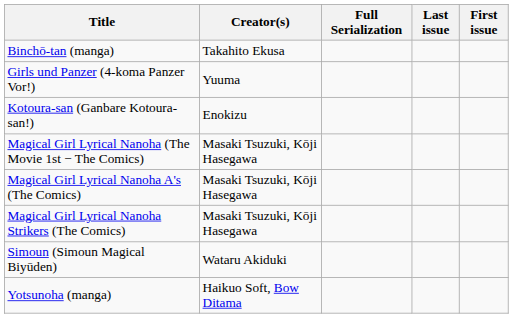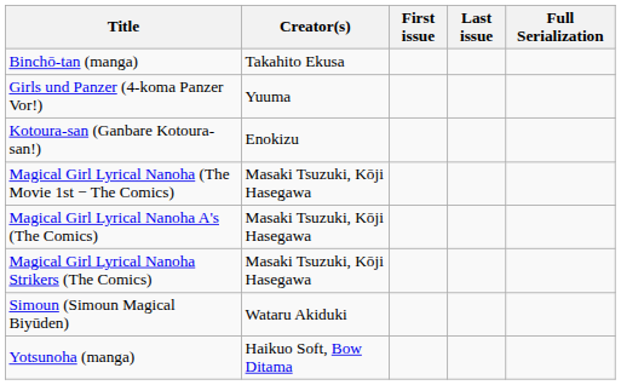columns swapped: First issue <-> Full Serialization
